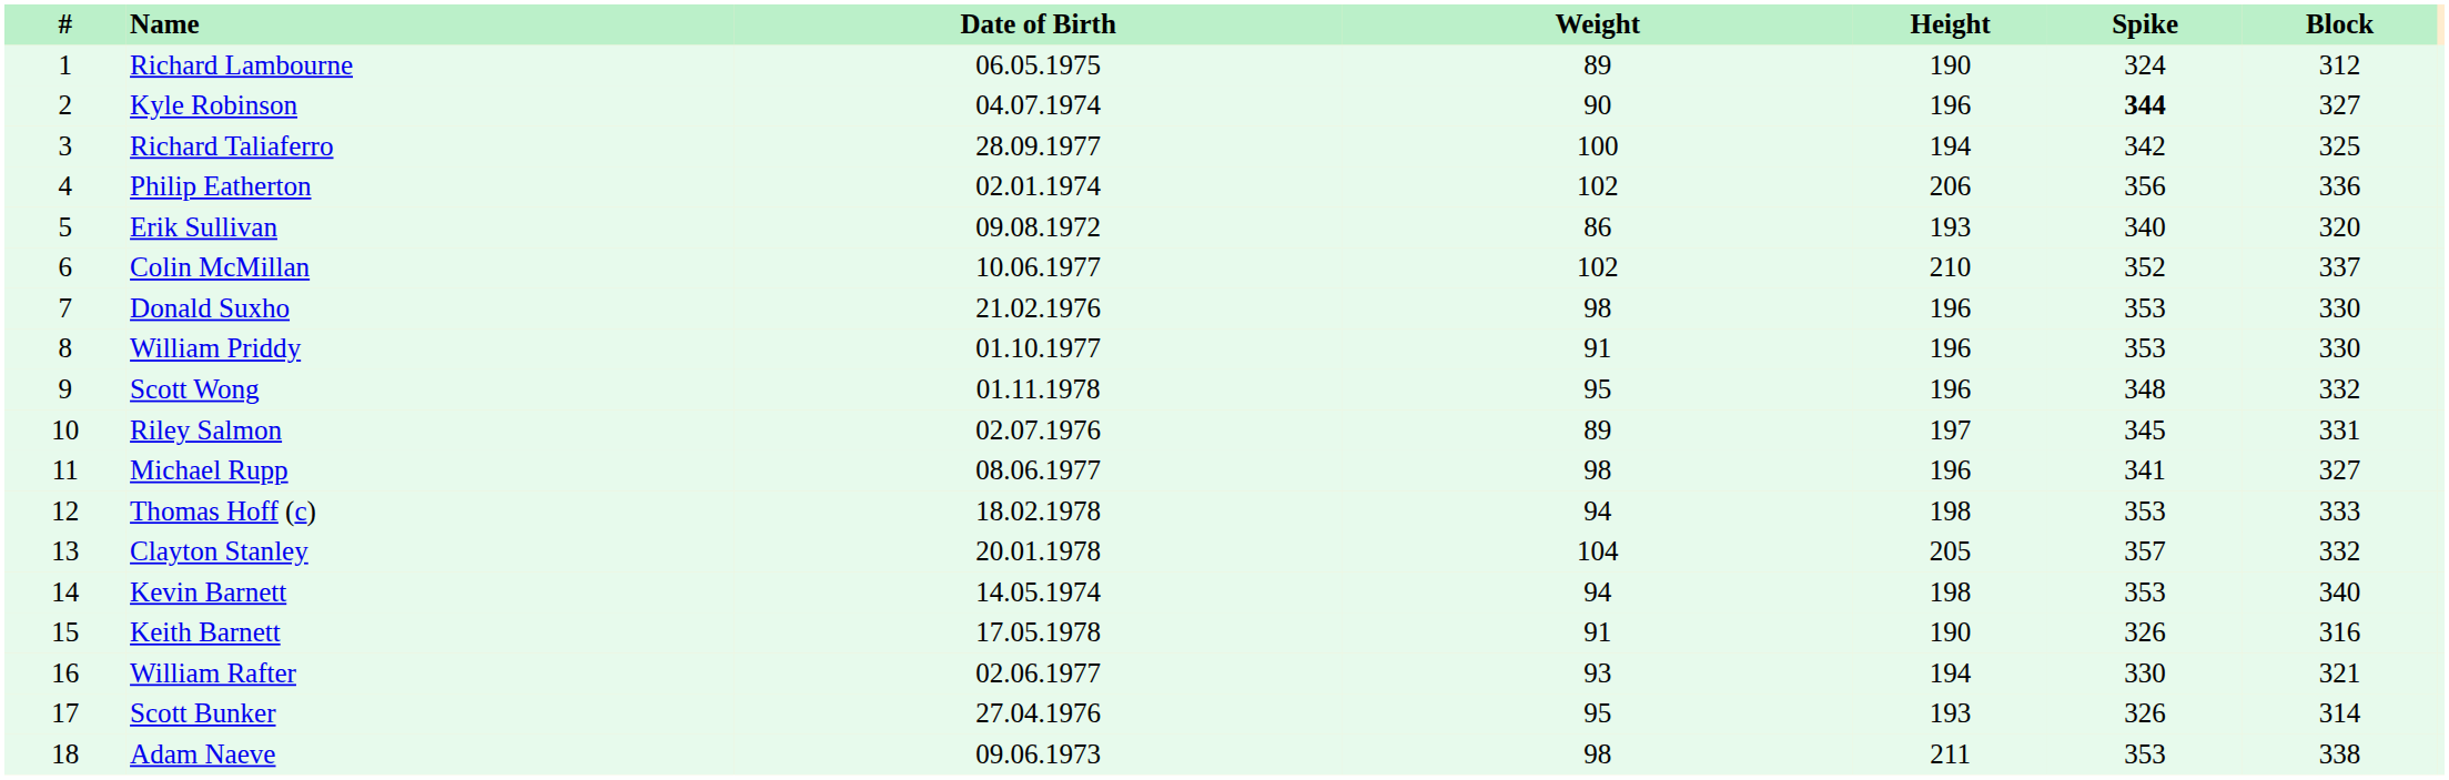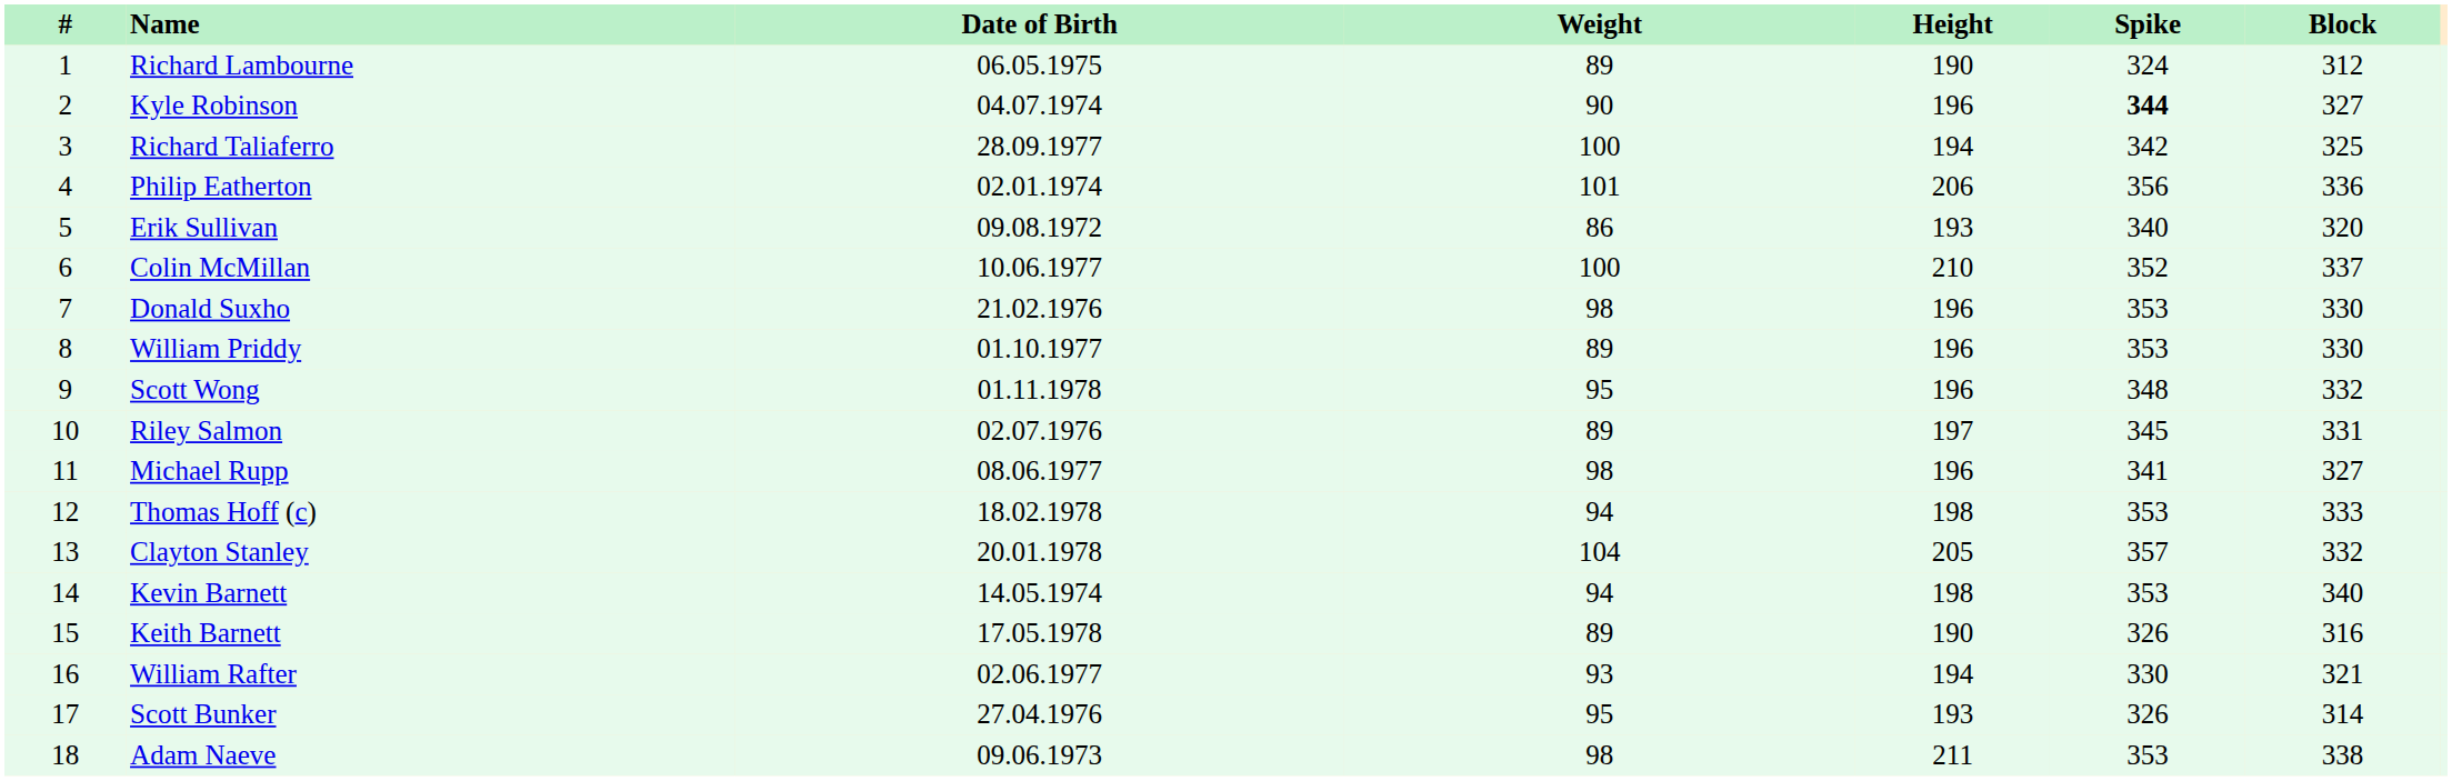Philip Eatherton | Weight: 102 -> 101
Colin McMillan | Weight: 102 -> 100
William Priddy | Weight: 91 -> 89
Keith Barnett | Weight: 91 -> 89
